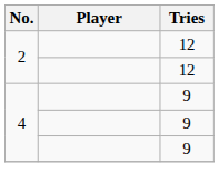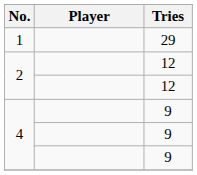+ row: 1 | 29
